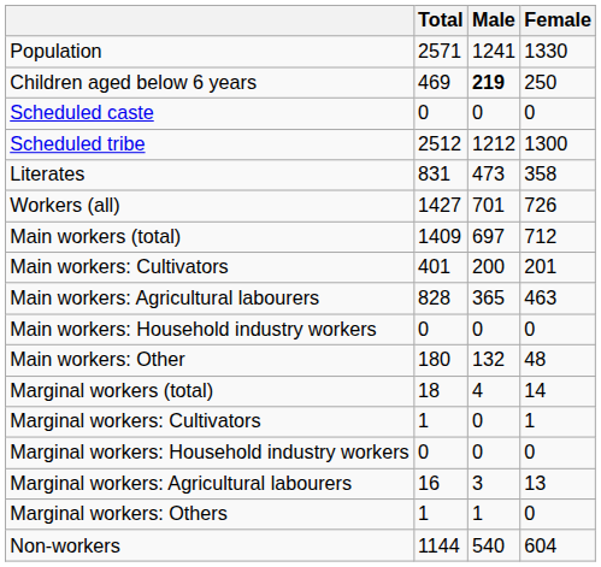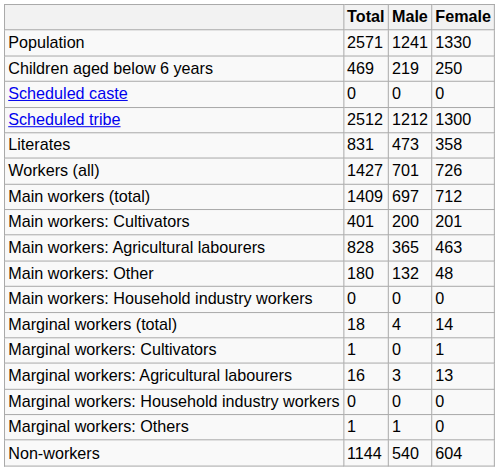Children aged below 6 years | Male: bold -> normal
rows swapped: Main workers: Household industry workers <-> Main workers: Other
rows swapped: Marginal workers: Agricultural labourers <-> Marginal workers: Household industry workers
